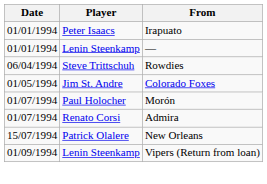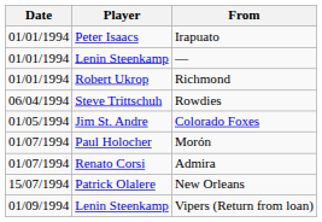+ row: 01/01/1994 | Robert Ukrop | Richmond
